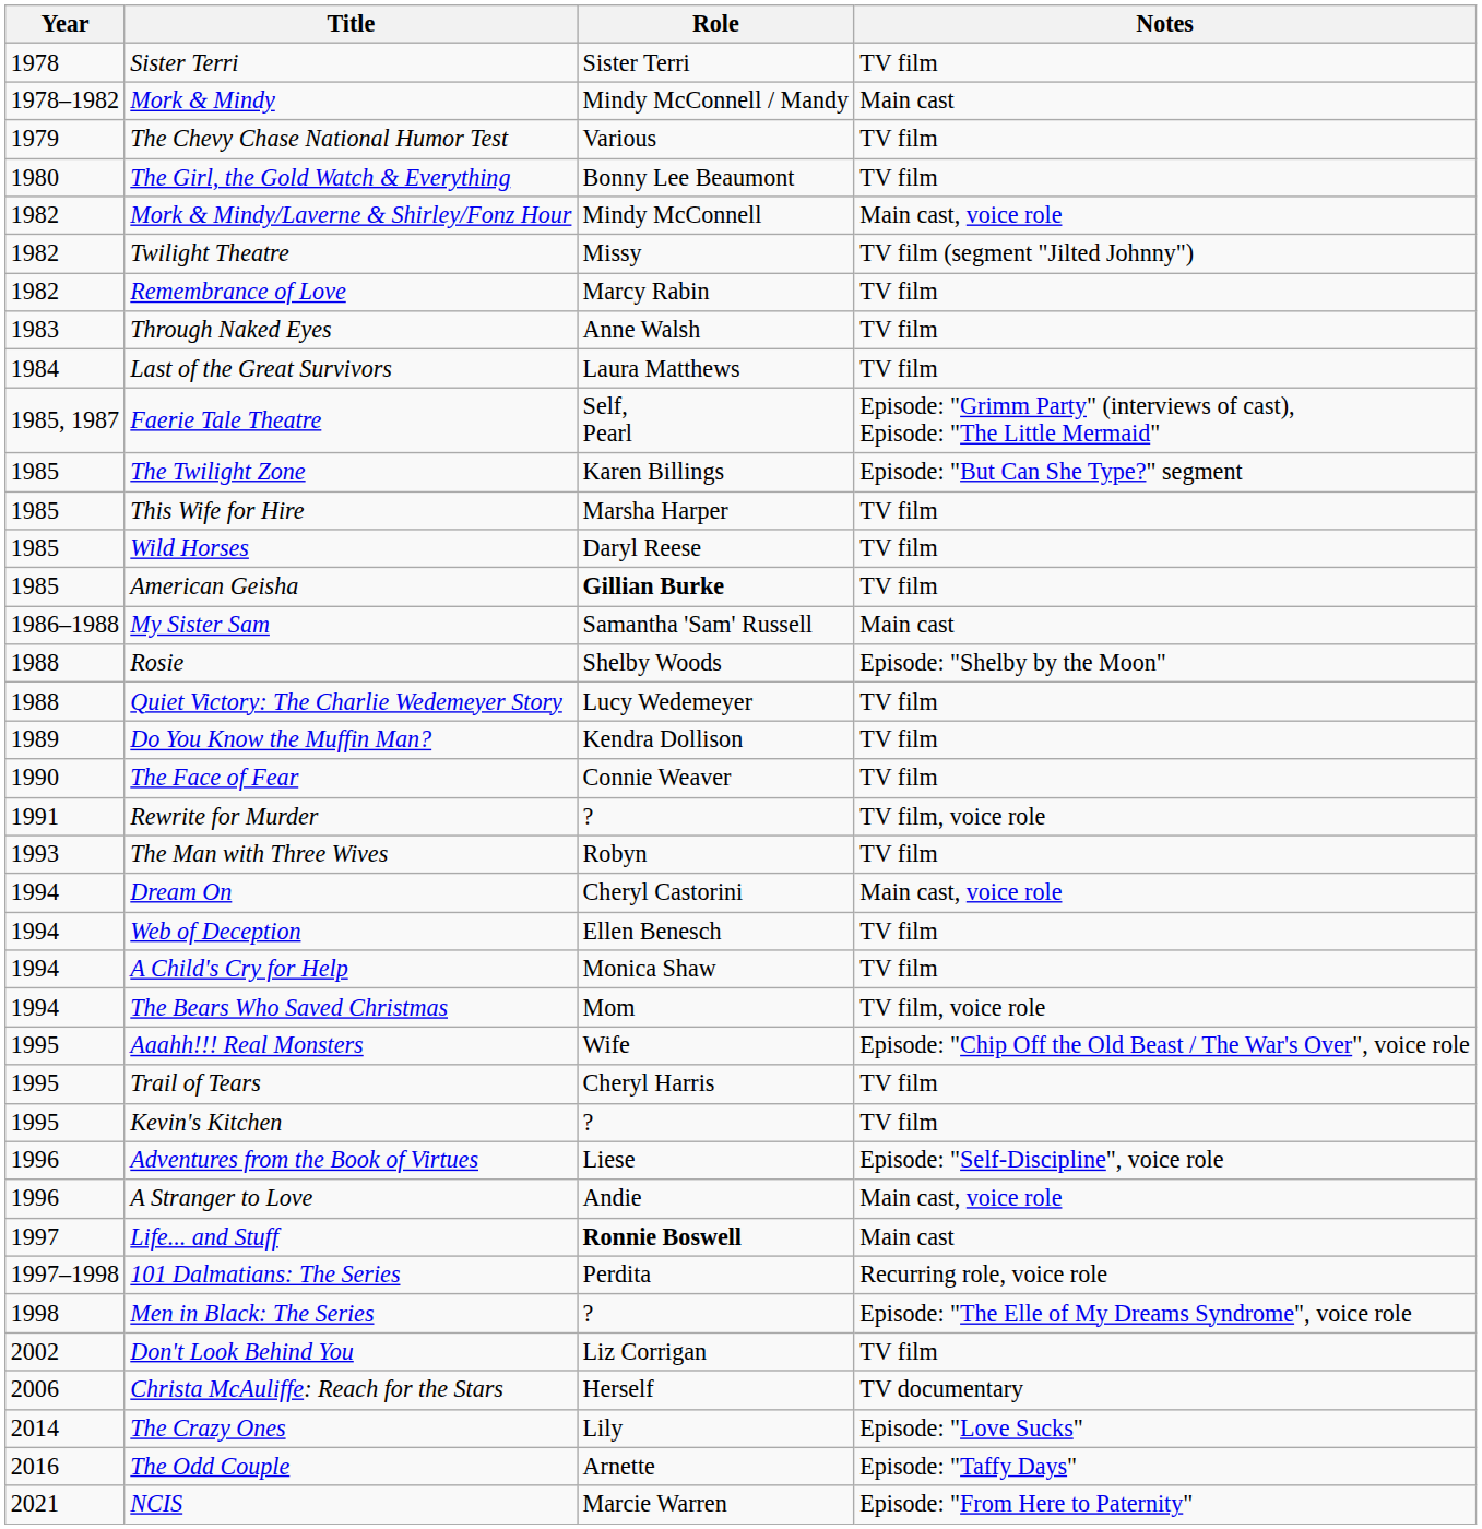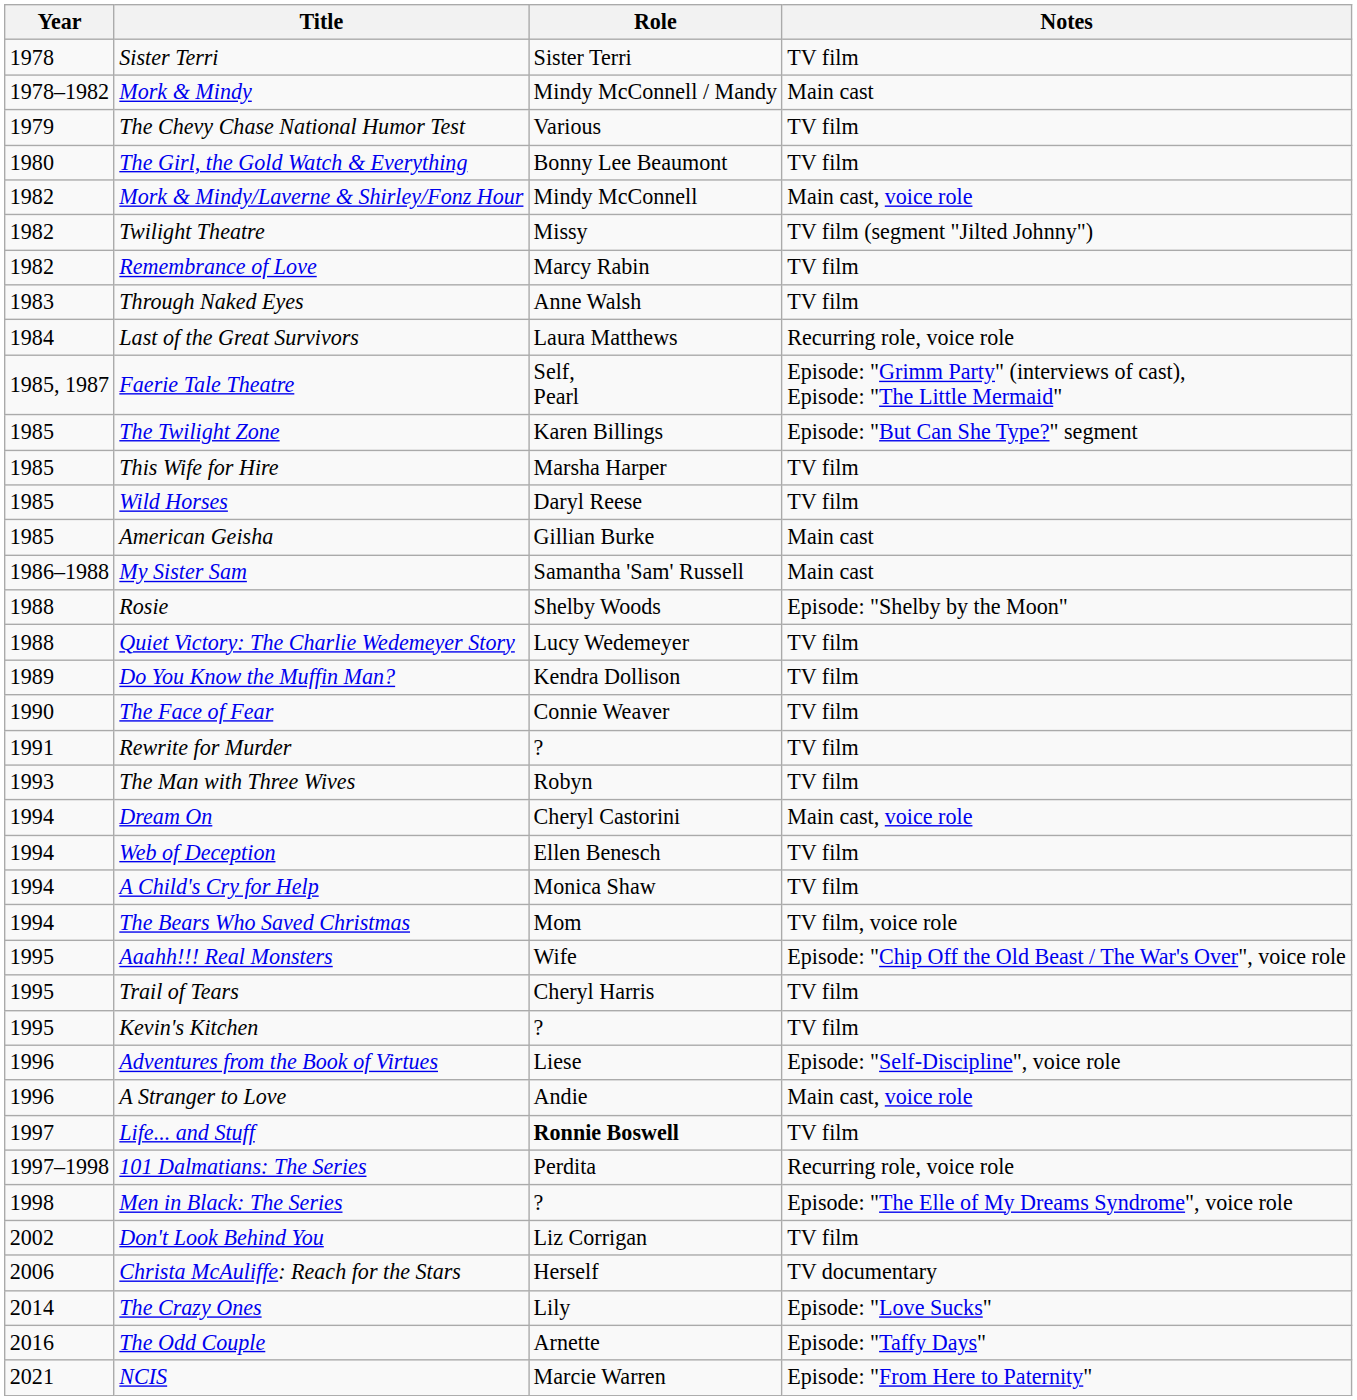Last of the Great Survivors | Notes: TV film -> Recurring role, voice role
American Geisha | Role: bold -> normal
American Geisha | Notes: TV film -> Main cast
Rewrite for Murder | Notes: TV film, voice role -> TV film
Life... and Stuff | Notes: Main cast -> TV film
